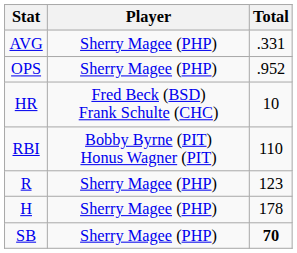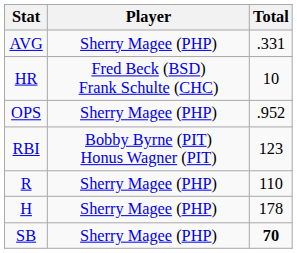rows swapped: OPS <-> HR
RBI | Total: 110 -> 123
R | Total: 123 -> 110
